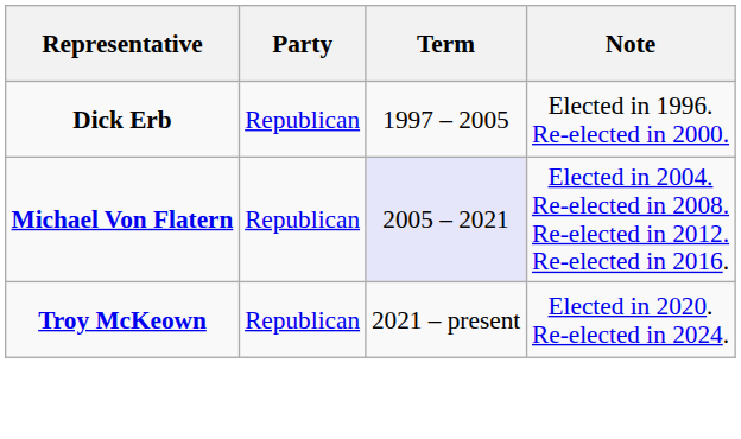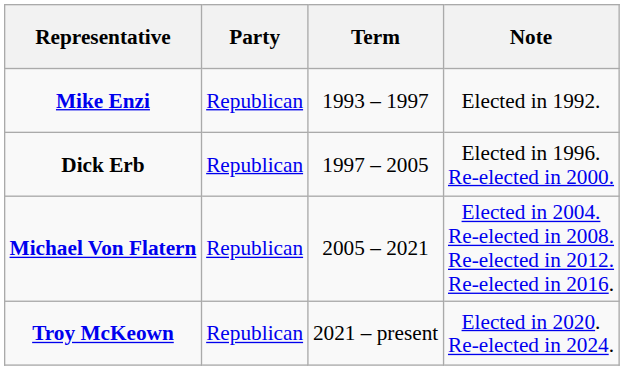+ row: Mike Enzi | Republican | 1993 – 1997 | Elected in 1992.
Michael Von Flatern | Term: lavender background -> no background
